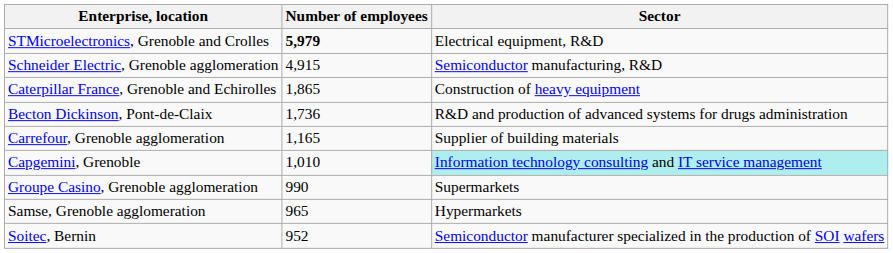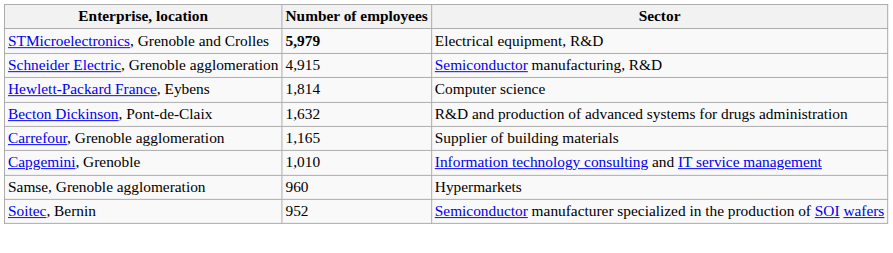- row: Caterpillar France, Grenoble and Echirolles | 1,865 | Construction of heavy equipment
+ row: Hewlett-Packard France, Eybens | 1,814 | Computer science
Becton Dickinson, Pont-de-Claix | Number of employees: 1,736 -> 1,632
Capgemini, Grenoble | Sector: paleturquoise background -> no background
- row: Groupe Casino, Grenoble agglomeration | 990 | Supermarkets
Samse, Grenoble agglomeration | Number of employees: 965 -> 960
